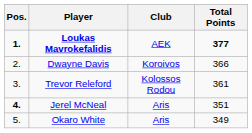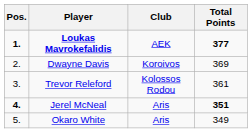Dwayne Davis | Total Points: 366 -> 369
Jerel McNeal | Total Points: normal -> bold
